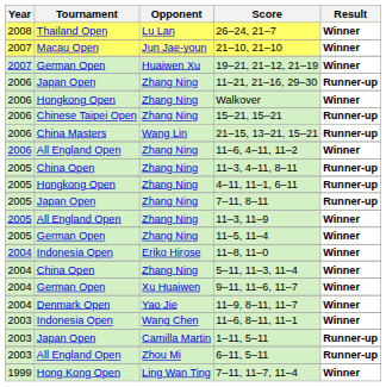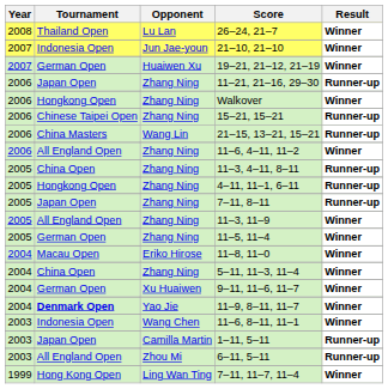21–10, 21–10 | Tournament: Macau Open -> Indonesia Open
11–8, 11–0 | Tournament: Indonesia Open -> Macau Open
11–9, 8–11, 11–7 | Tournament: normal -> bold
